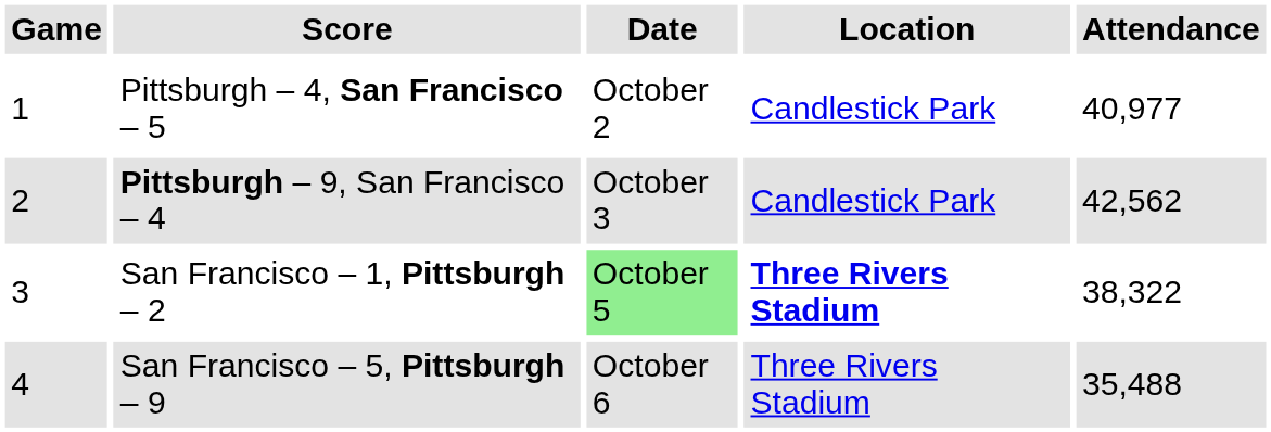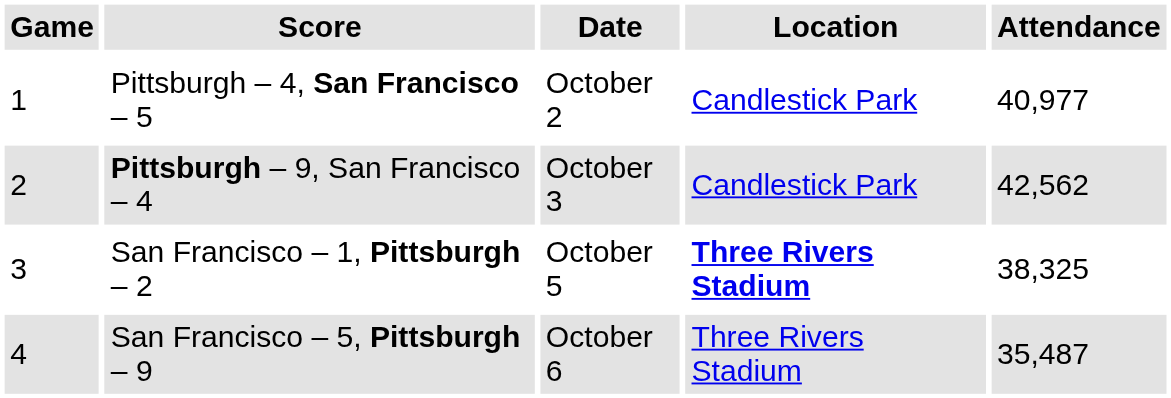San Francisco – 1, Pittsburgh – 2 | Date: lightgreen background -> no background
San Francisco – 1, Pittsburgh – 2 | Attendance: 38,322 -> 38,325
San Francisco – 5, Pittsburgh – 9 | Attendance: 35,488 -> 35,487
